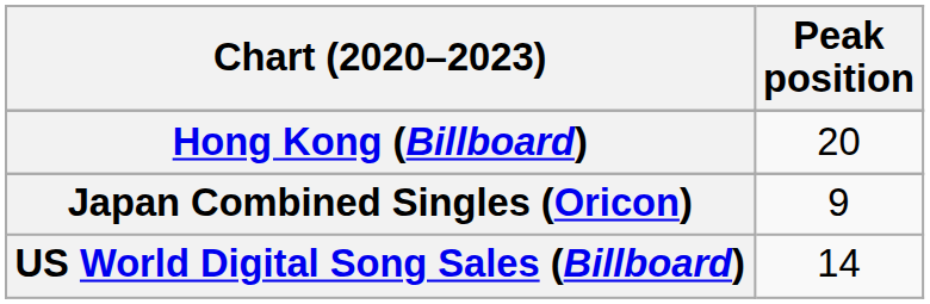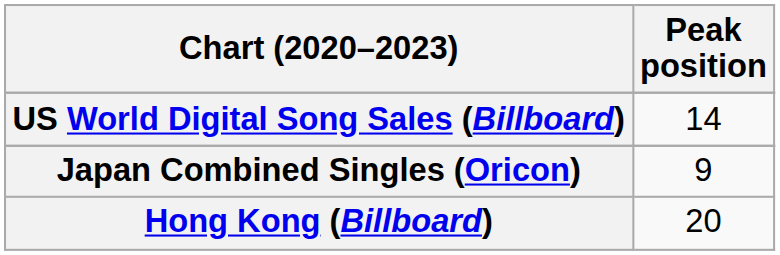rows swapped: Hong Kong (Billboard) <-> US World Digital Song Sales (Billboard)
